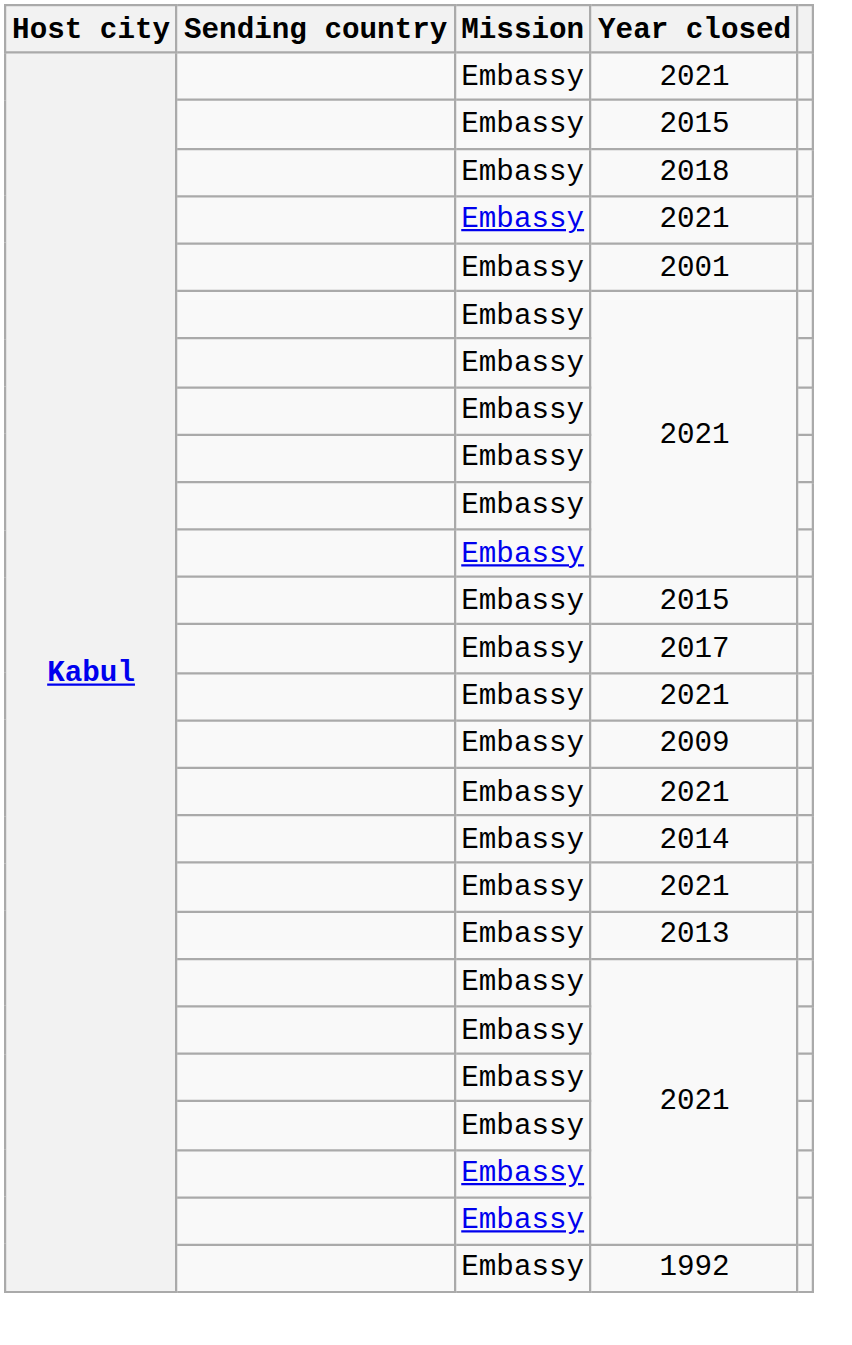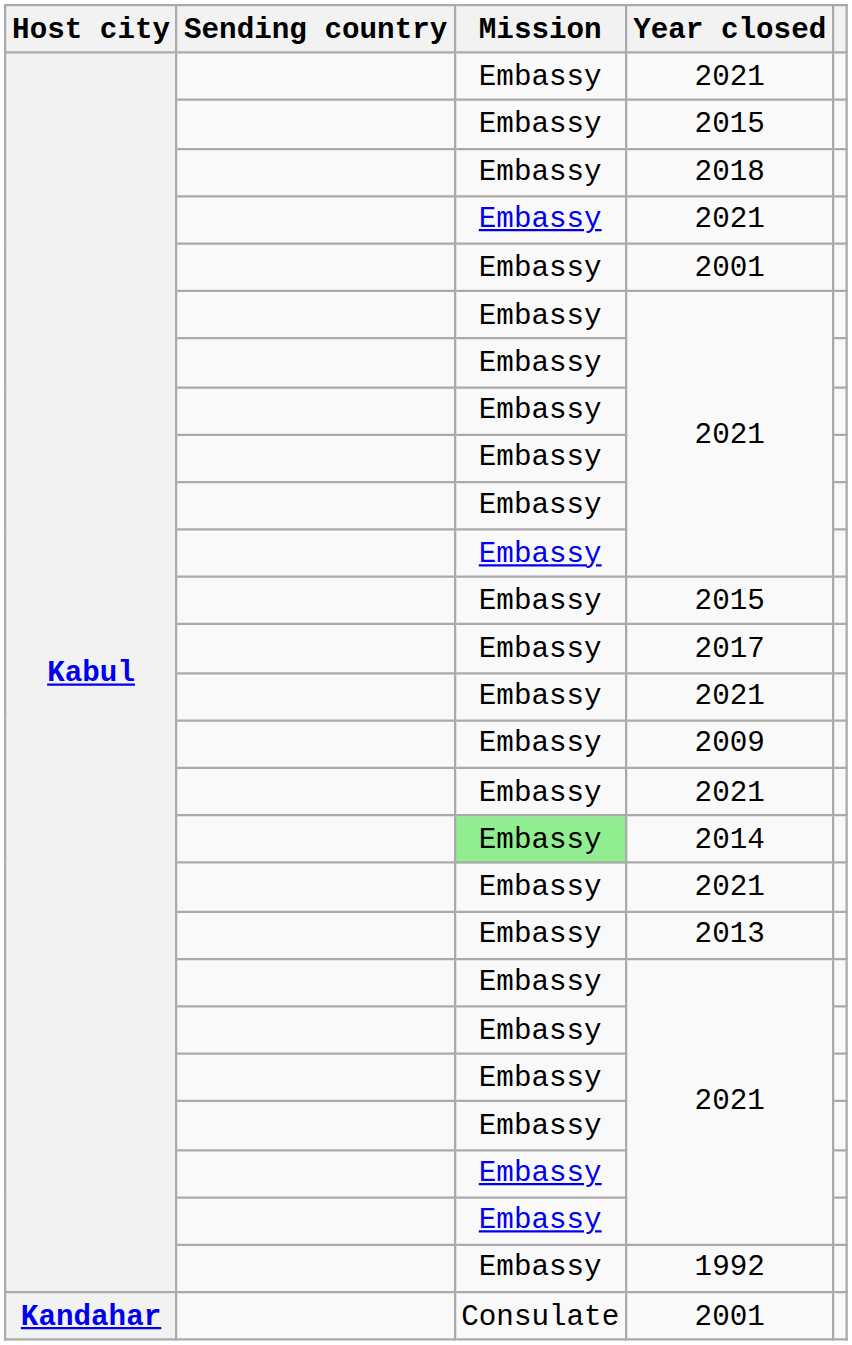2014 | Mission: no background -> lightgreen background
+ row: Kandahar | Consulate | 2001
